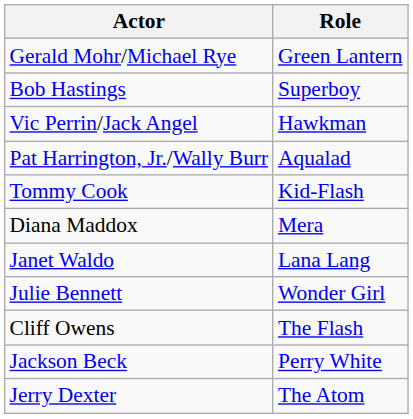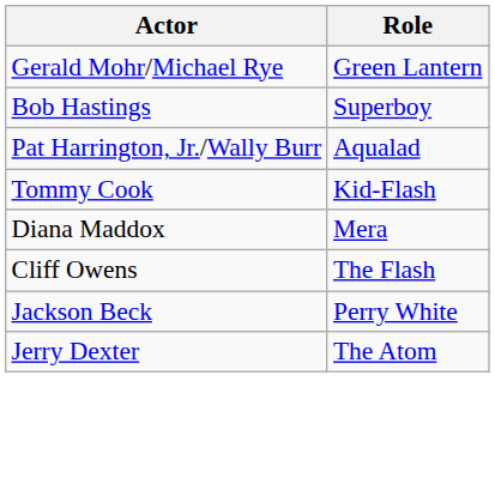- row: Vic Perrin/Jack Angel | Hawkman
- row: Janet Waldo | Lana Lang
- row: Julie Bennett | Wonder Girl
